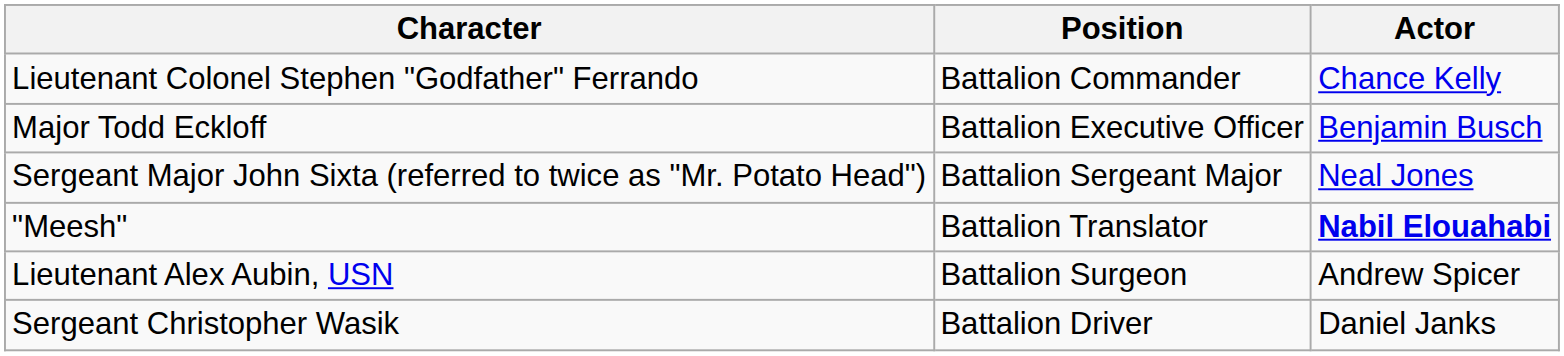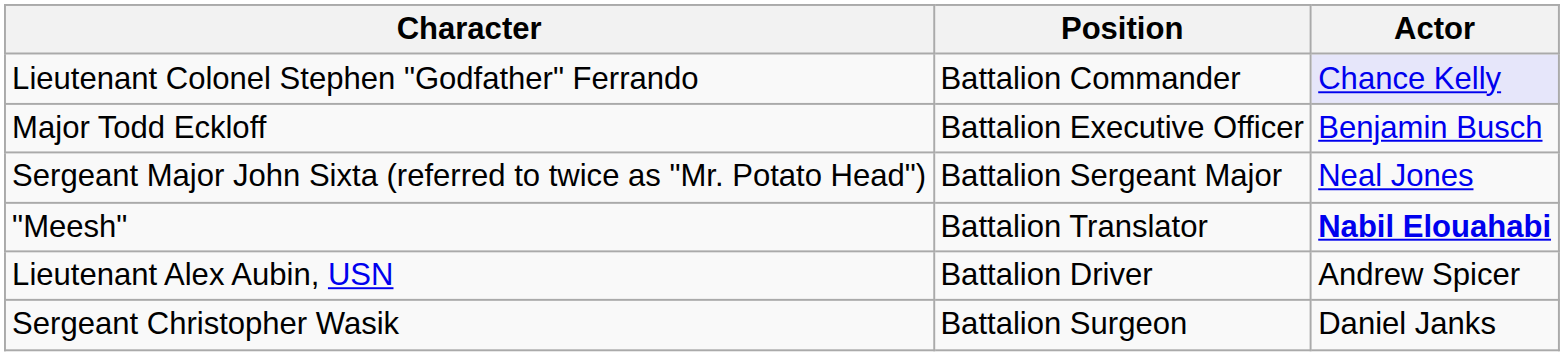Lieutenant Colonel Stephen "Godfather" Ferrando | Actor: no background -> lavender background
Lieutenant Alex Aubin, USN | Position: Battalion Surgeon -> Battalion Driver
Sergeant Christopher Wasik | Position: Battalion Driver -> Battalion Surgeon
